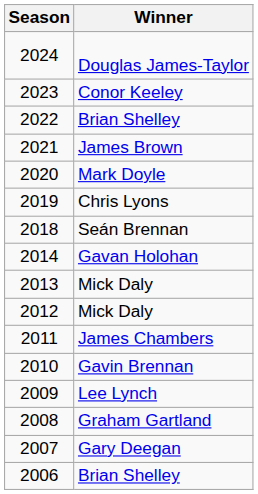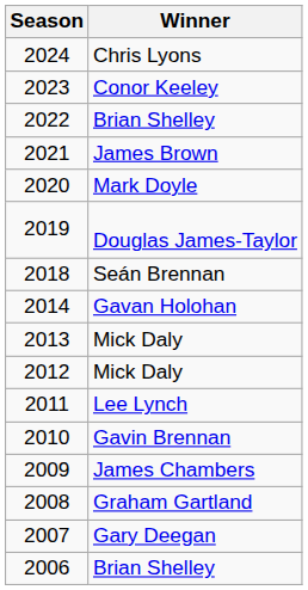2024 | Winner: Douglas James-Taylor -> Chris Lyons
2019 | Winner: Chris Lyons -> Douglas James-Taylor
2011 | Winner: James Chambers -> Lee Lynch
2009 | Winner: Lee Lynch -> James Chambers
